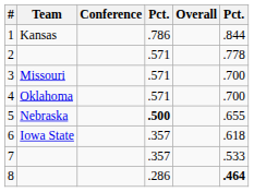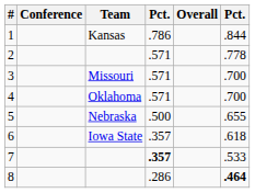columns swapped: Team <-> Conference
5 | column 4: bold -> normal
7 | column 4: normal -> bold
